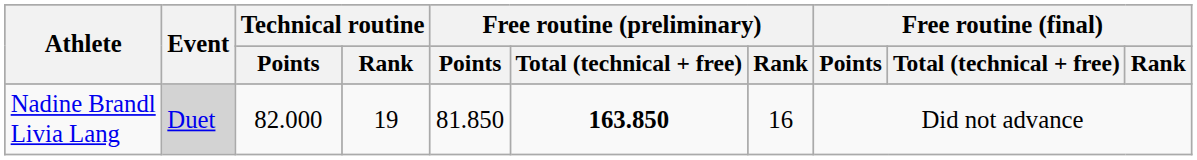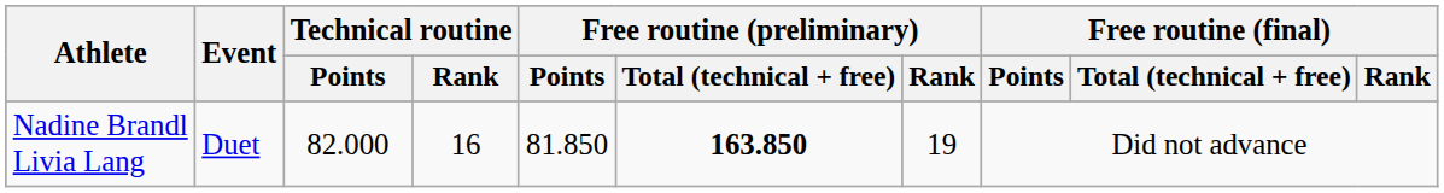Nadine Brandl Livia Lang | Event: lightgrey background -> no background
Nadine Brandl Livia Lang | Technical routine / Rank: 19 -> 16
Nadine Brandl Livia Lang | Free routine (preliminary) / Rank: 16 -> 19
